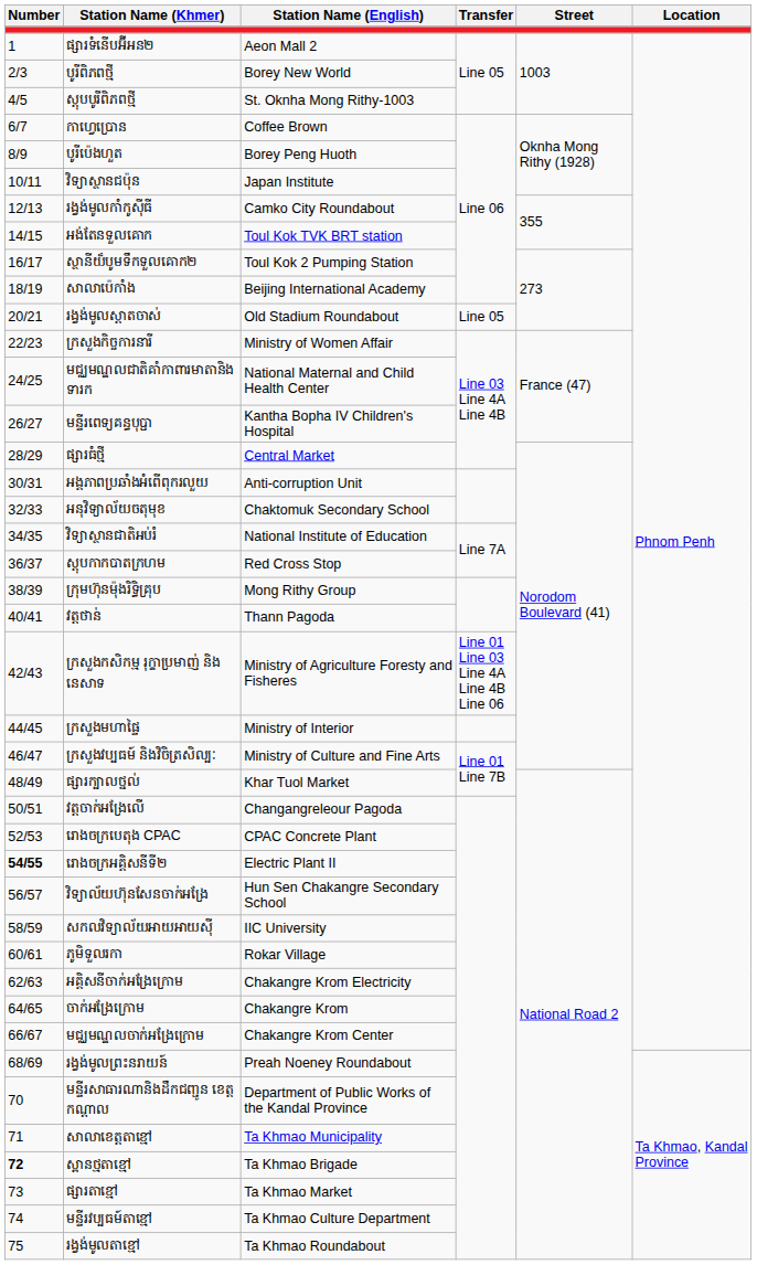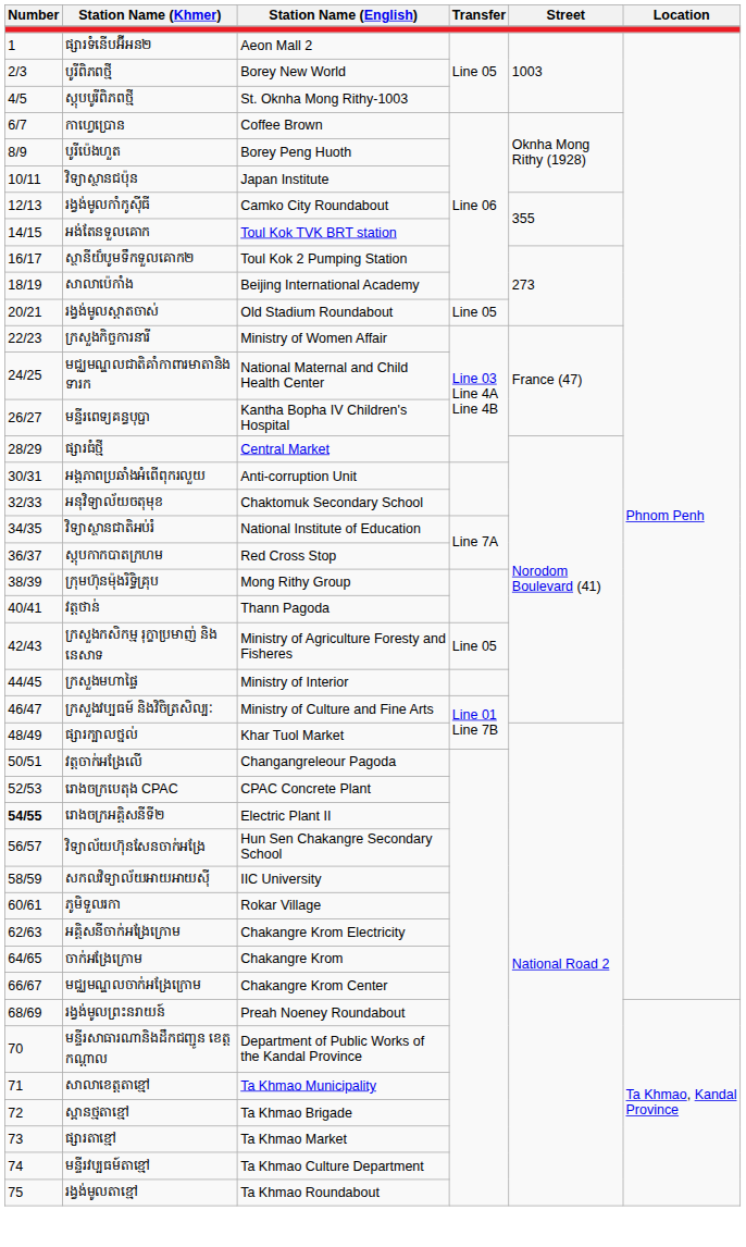ក្រសួងកសិកម្ម រុក្ខាប្រមាញ់ និង នេសាទ | Transfer: Line 01 Line 03 Line 4A Line 4B Line 06 -> Line 05
ស្ពានថ្មតាខ្មៅ | Number: bold -> normal
